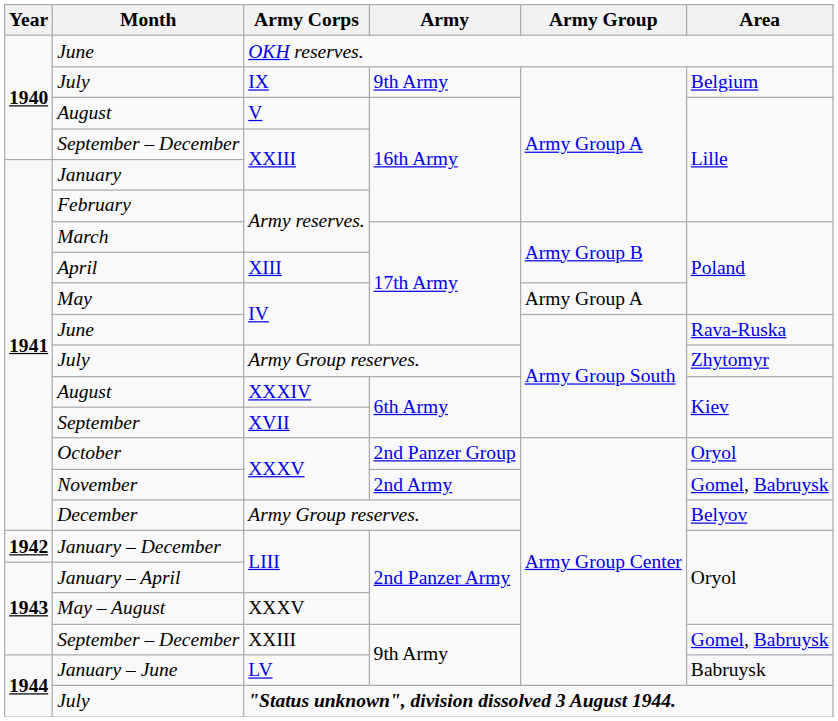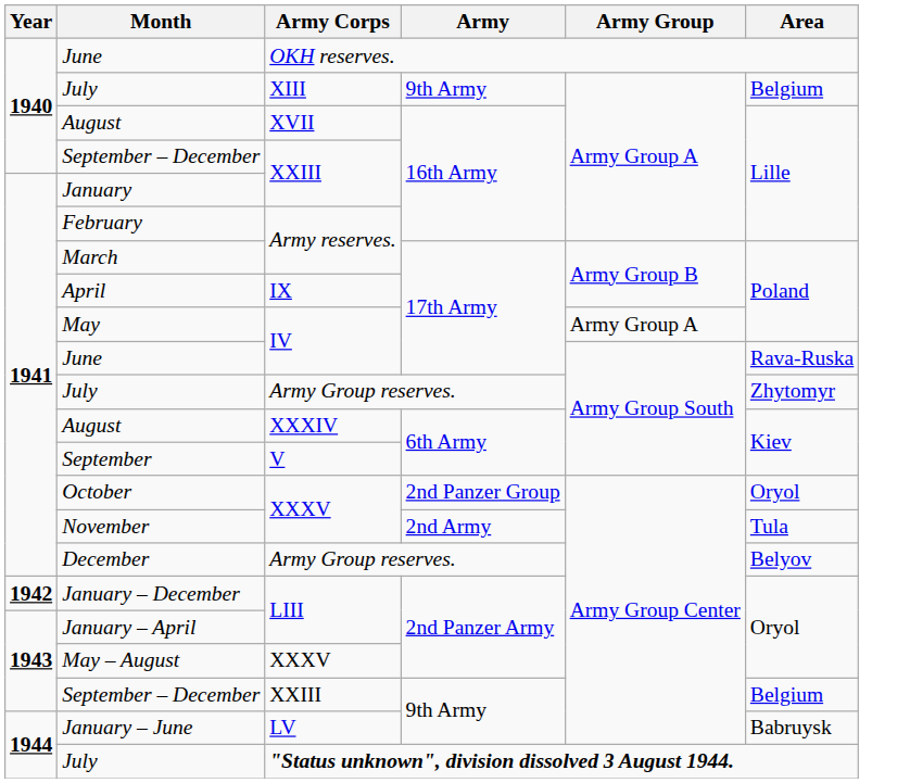July / 9th Army | Army Corps: IX -> XIII
August / 16th Army | Army Corps: V -> XVII
April | Army Corps: XIII -> IX
September | Army Corps: XVII -> V
November | Area: Gomel, Babruysk -> Tula
September – December / 9th Army | Area: Gomel, Babruysk -> Belgium
